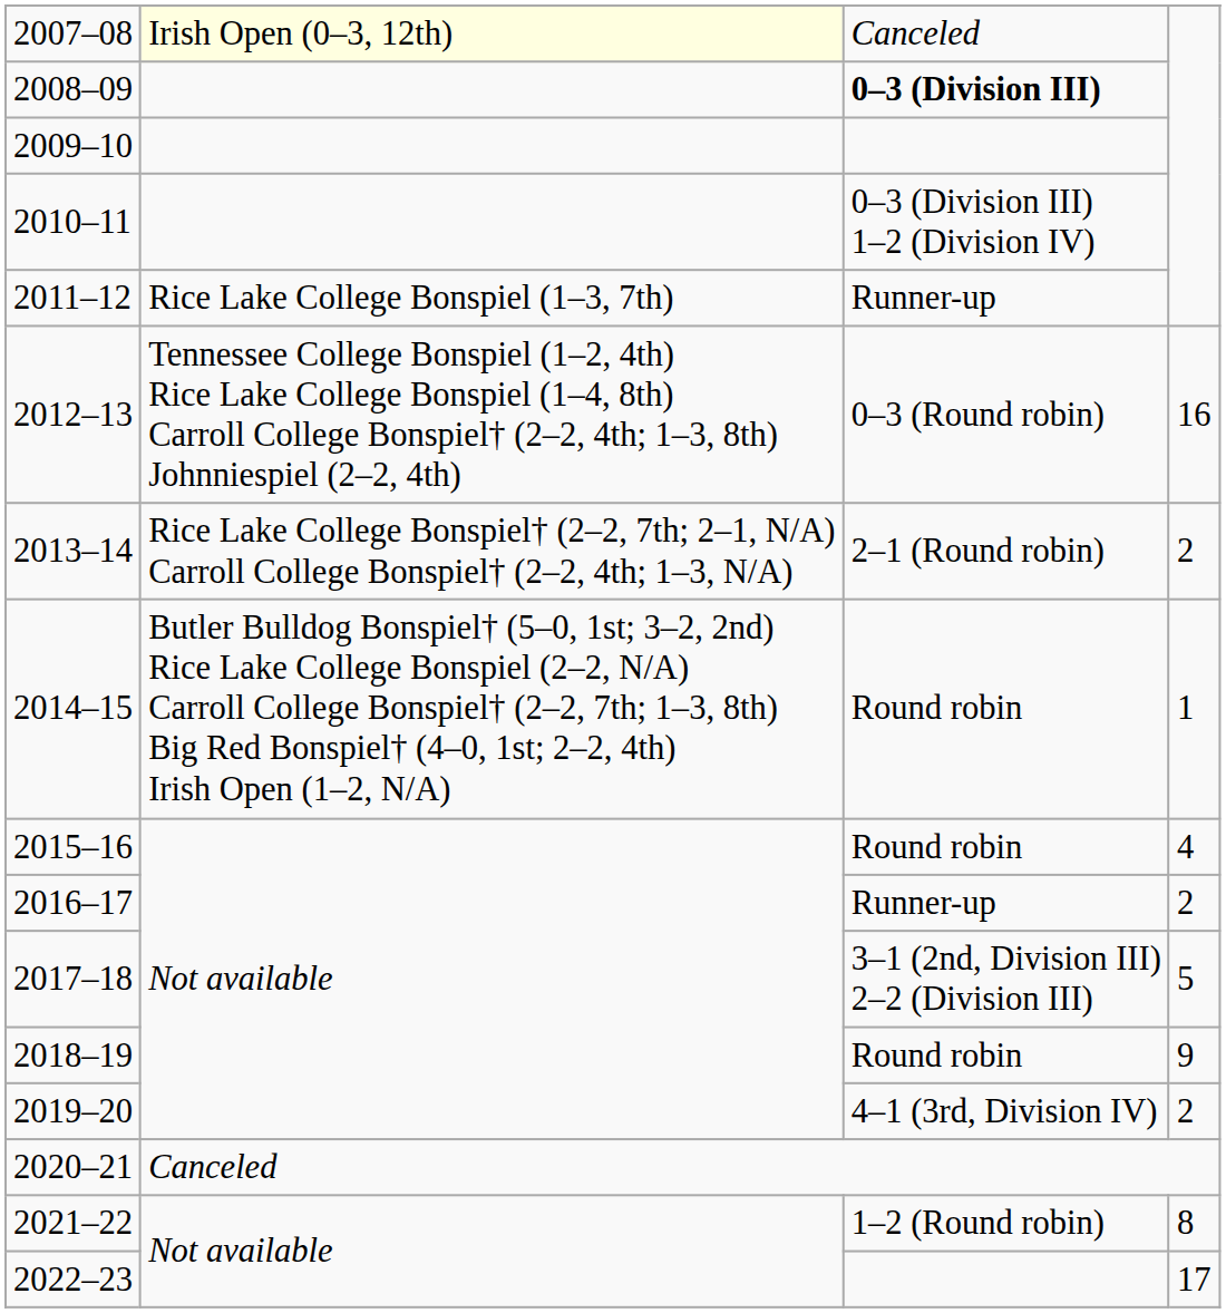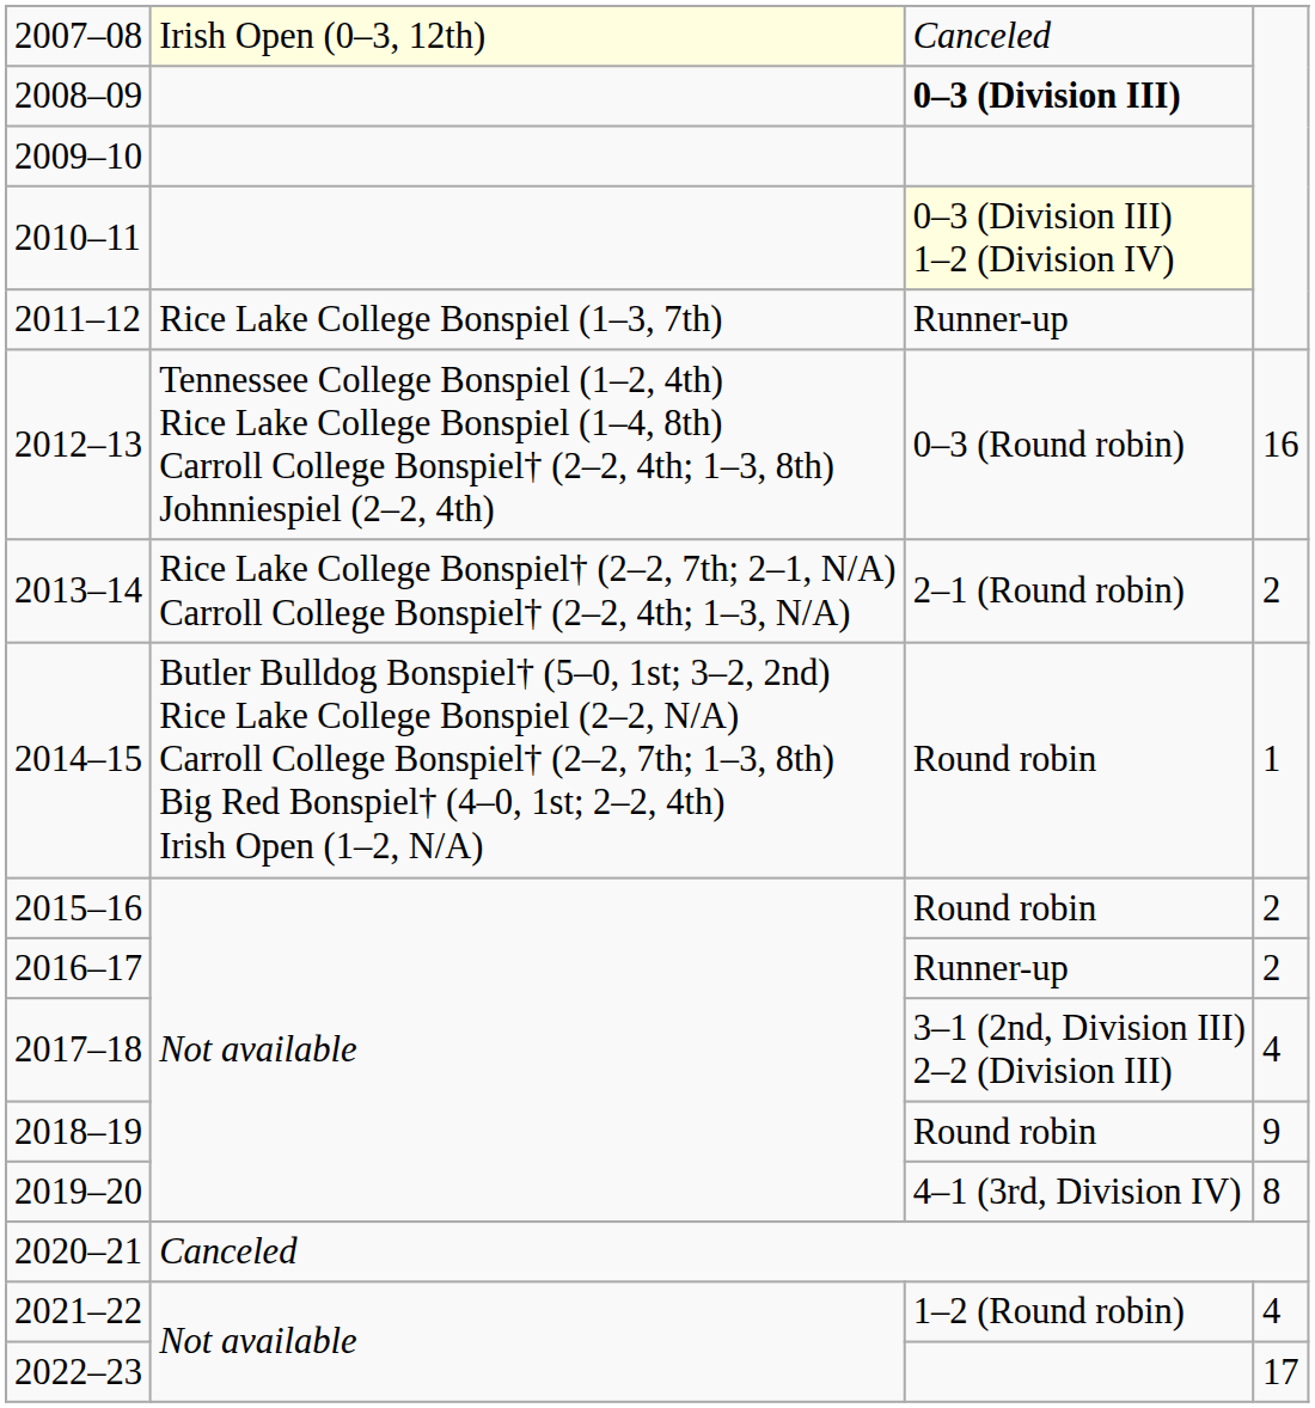2010–11 | column 3: no background -> lightyellow background
2015–16 | column 4: 4 -> 2
2017–18 | column 4: 5 -> 4
2019–20 | column 4: 2 -> 8
2021–22 | column 4: 8 -> 4
